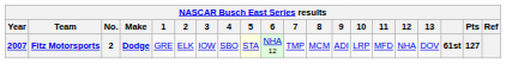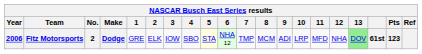Fitz Motorsports | Year: 2007 -> 2006
Fitz Motorsports | 13: no background -> lightgreen background
Fitz Motorsports | Pts: 127 -> 123
